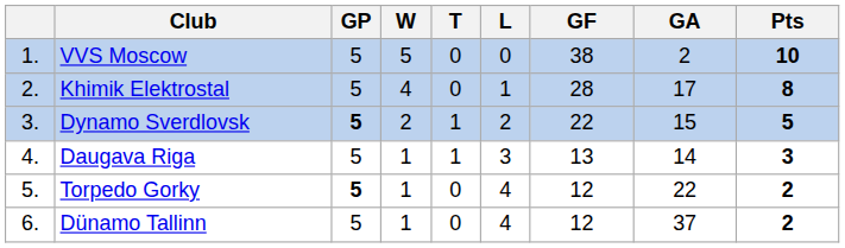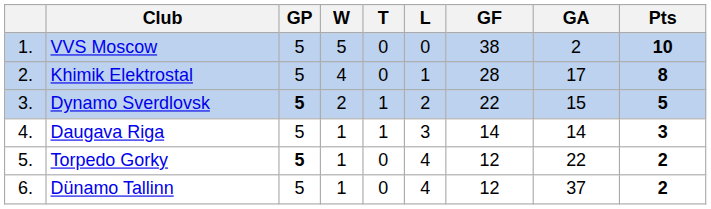Daugava Riga | GF: 13 -> 14
